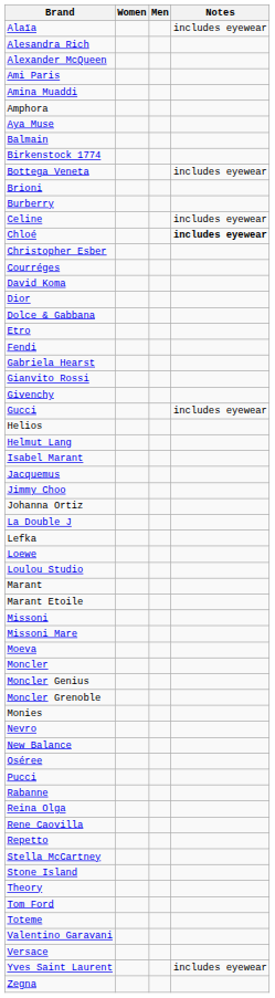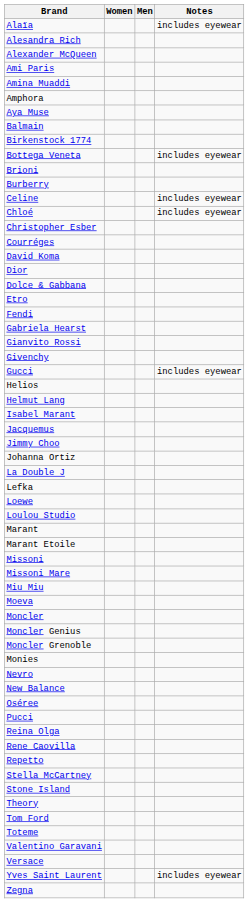Chloé | Notes: bold -> normal
+ row: Miu Miu
- row: Rabanne
